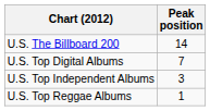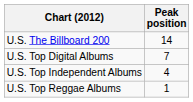U.S. Top Independent Albums | Peak position: 3 -> 4
